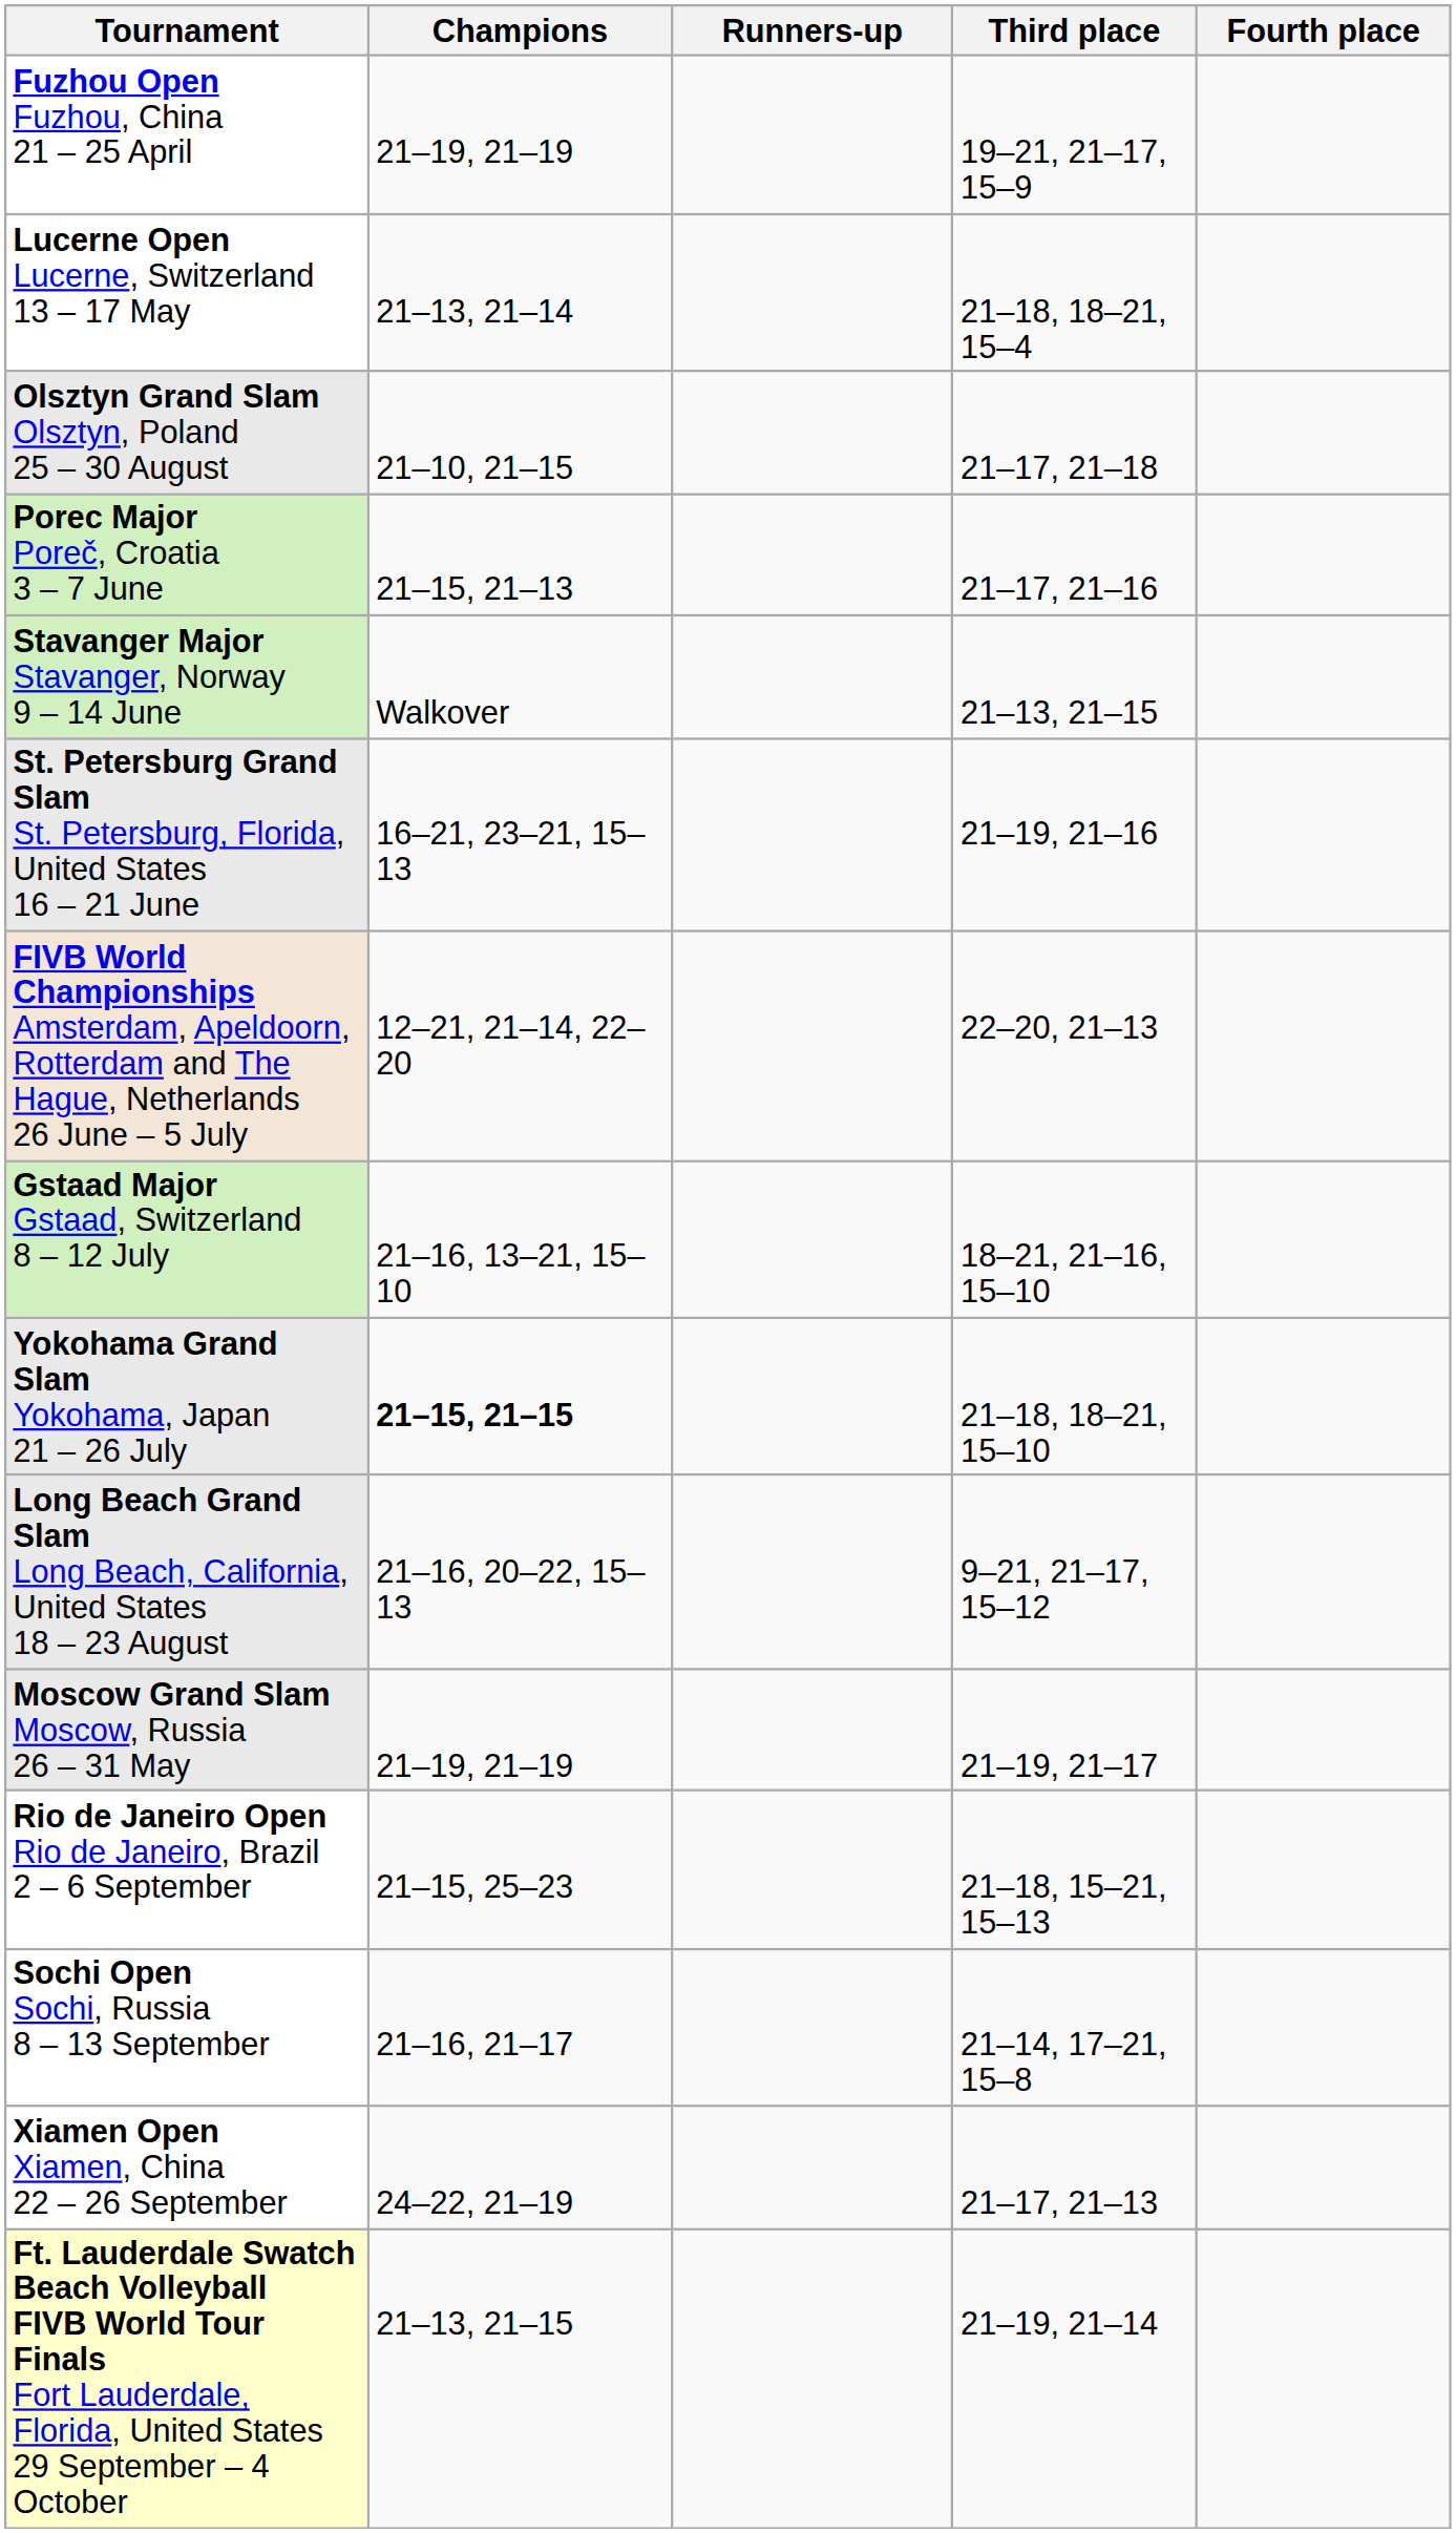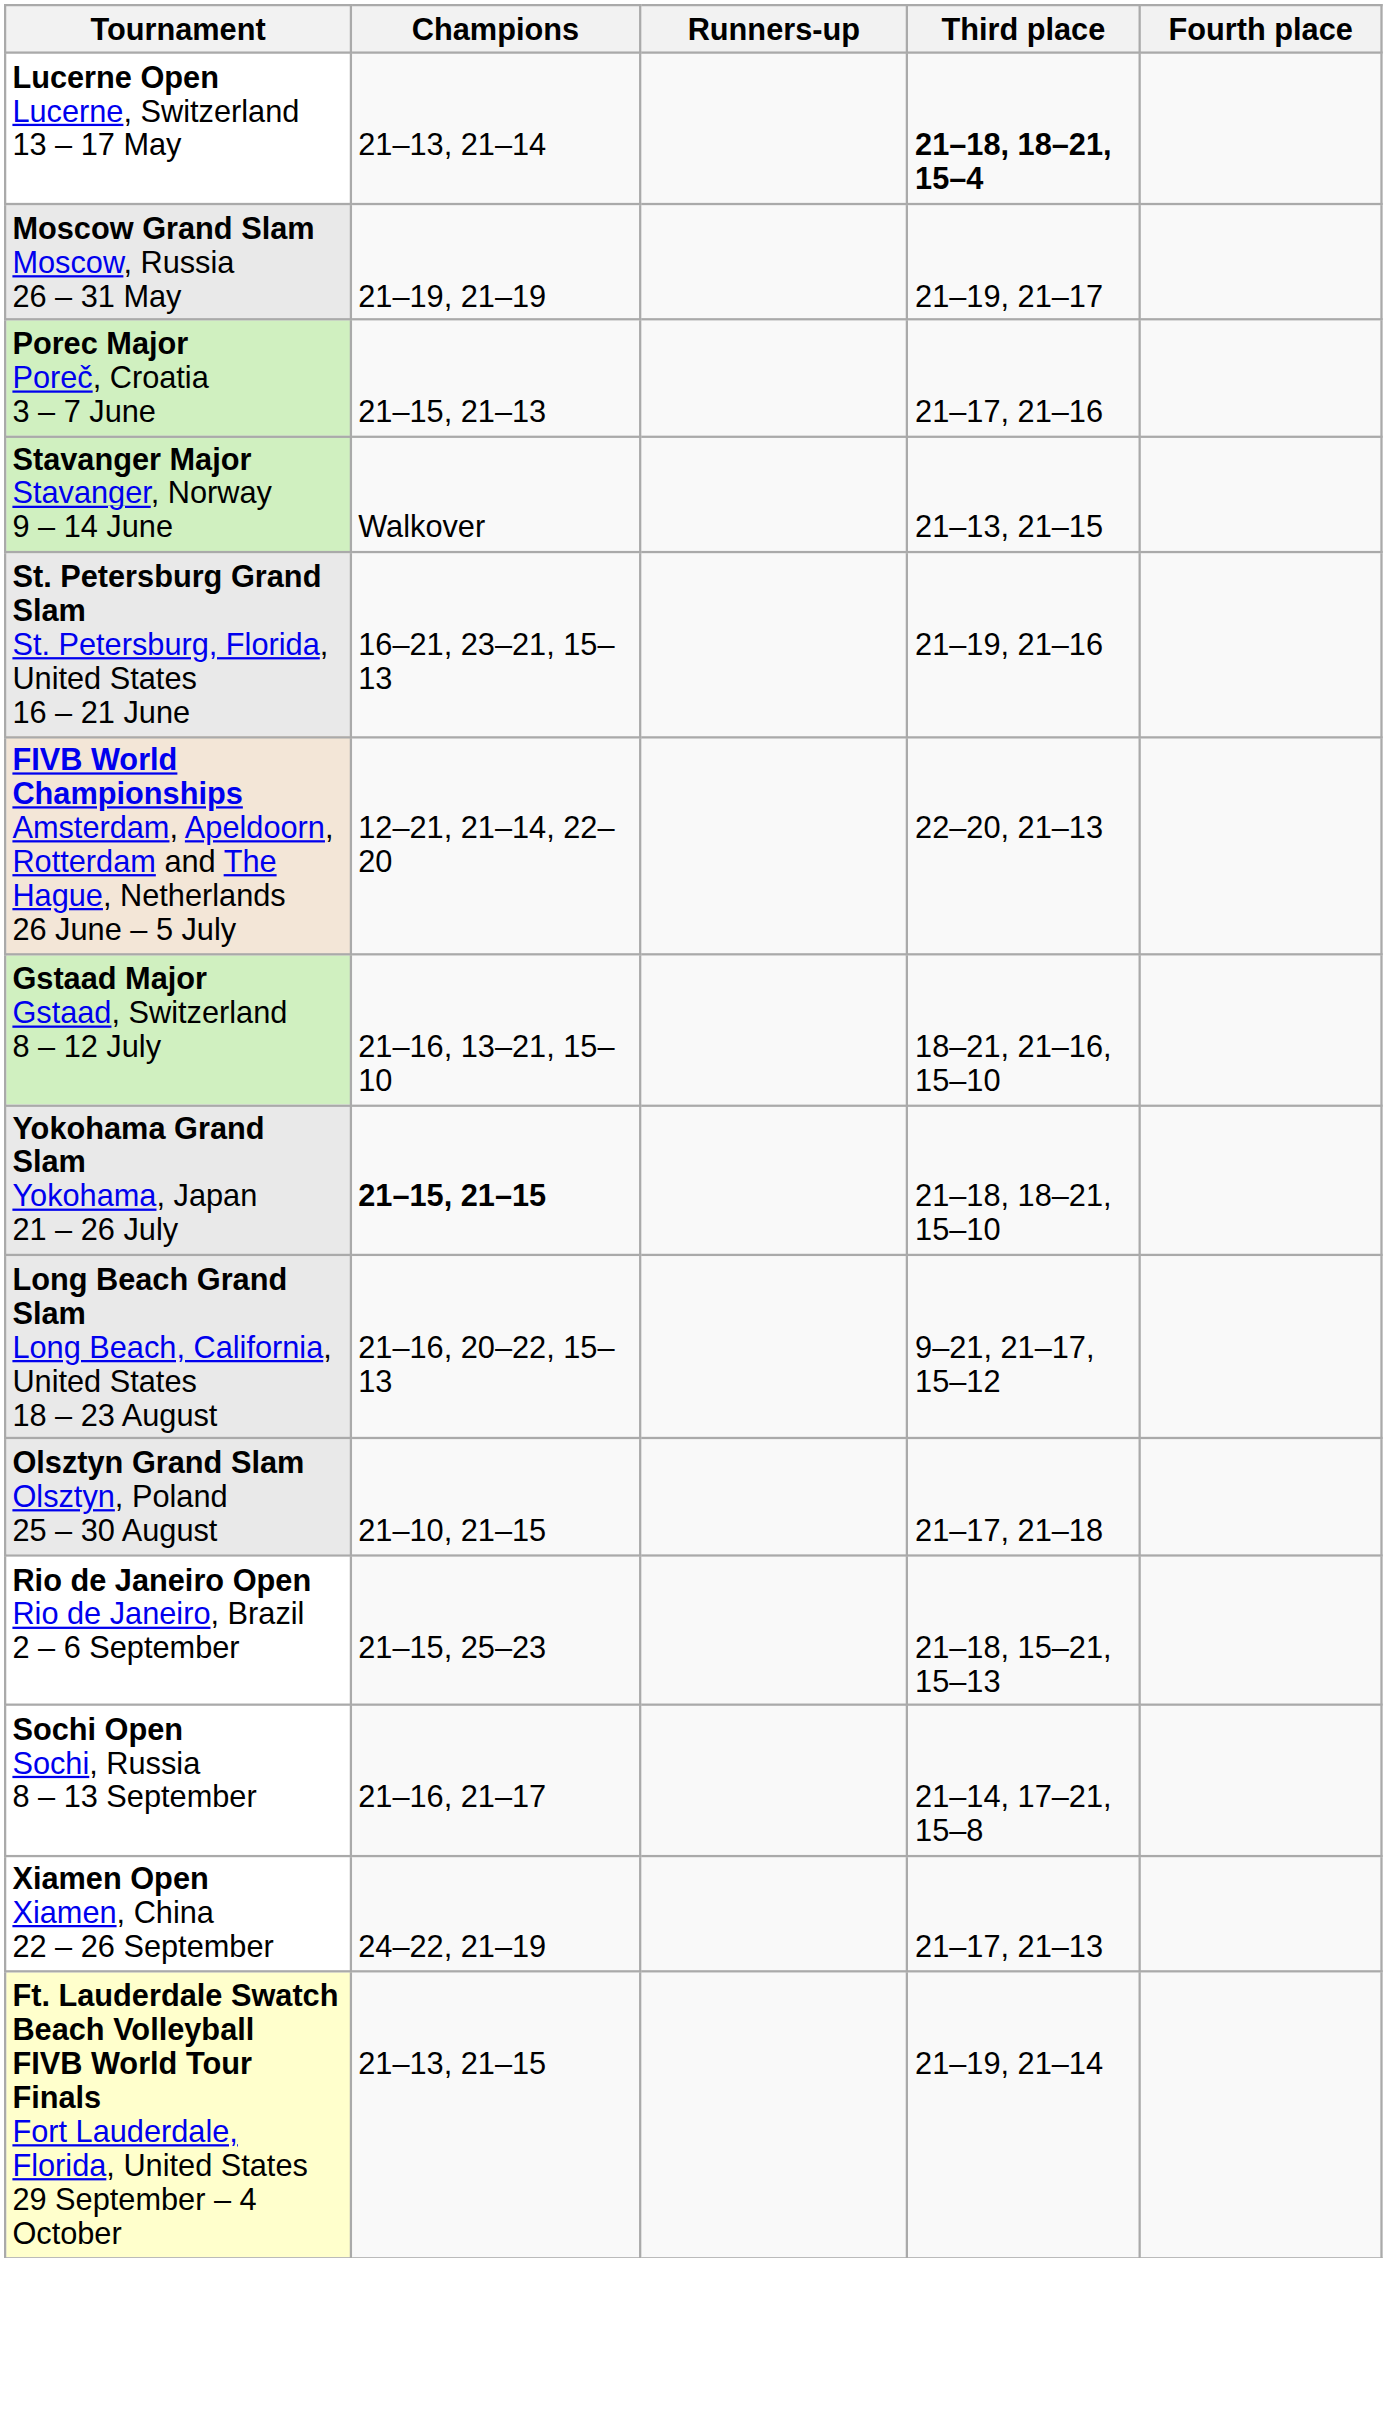- row: Fuzhou Open Fuzhou, China 21 – 25 April | 21–19, 21–19 | 19–21, 21–17, 15–9
Lucerne Open Lucerne, Switzerland 13 – 17 May | Third place: normal -> bold
rows swapped: Moscow Grand Slam Moscow, Russia 26 – 31 May <-> Olsztyn Grand Slam Olsztyn, Poland 25 – 30 August
